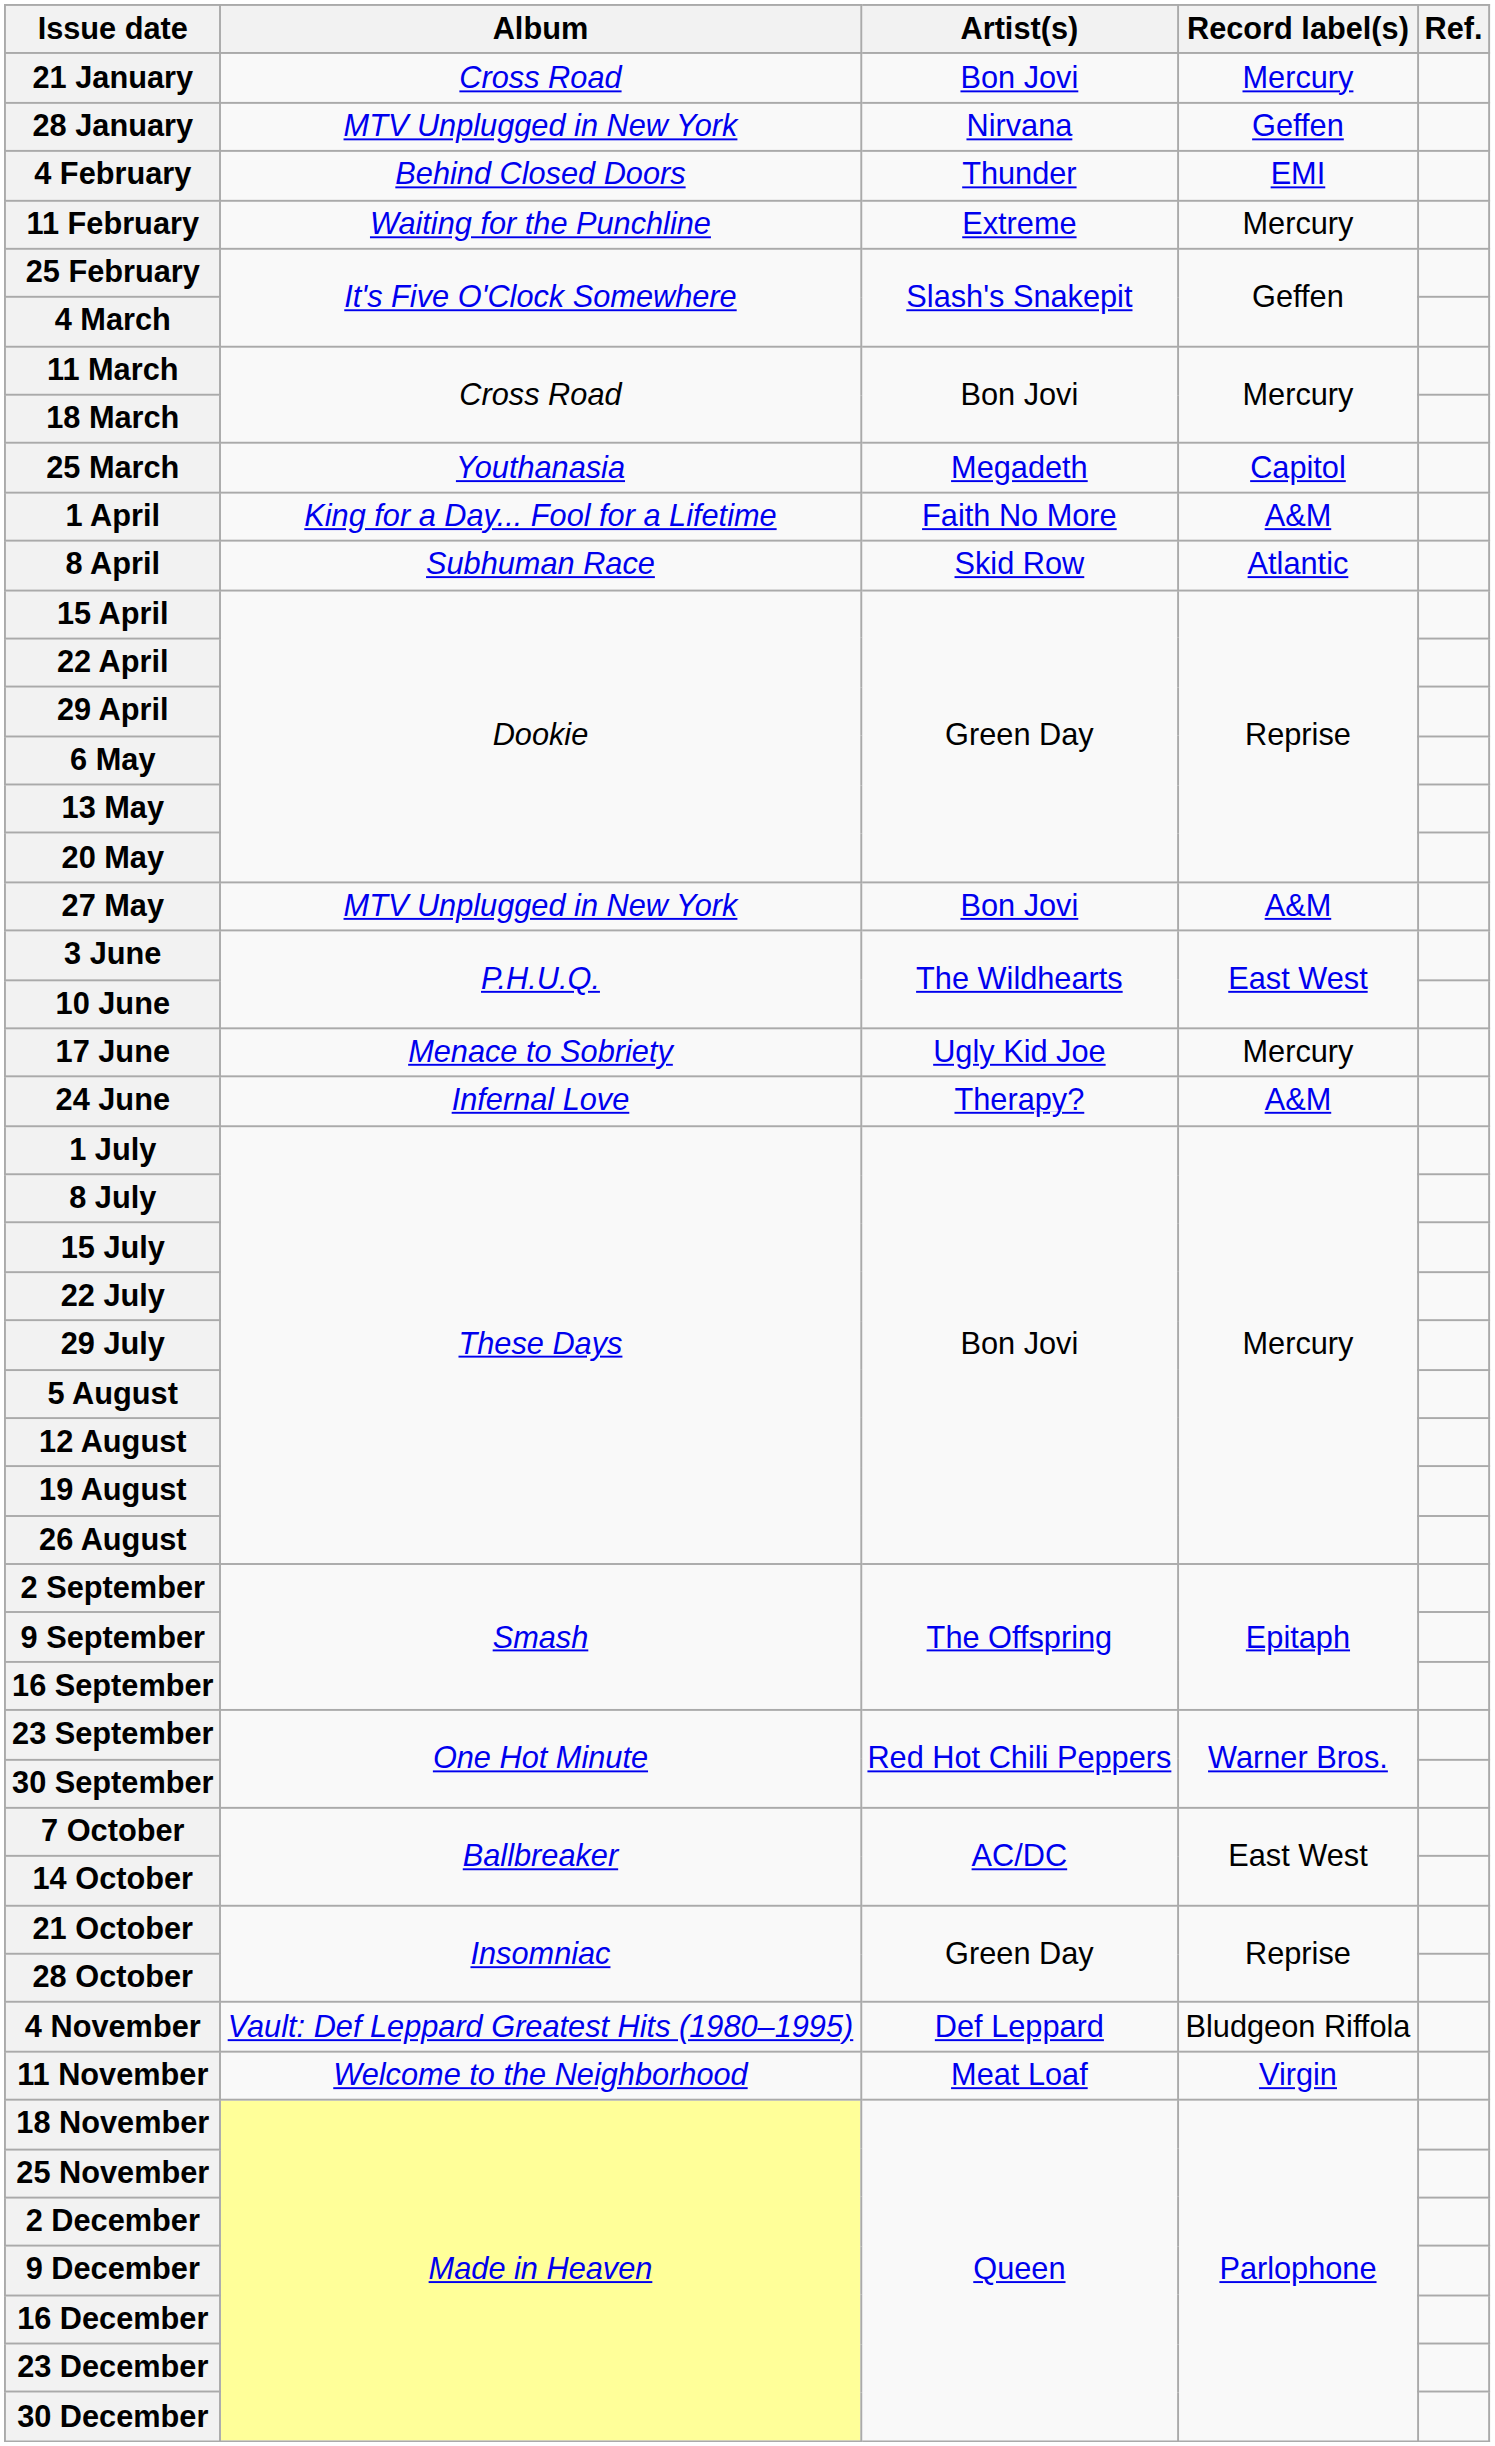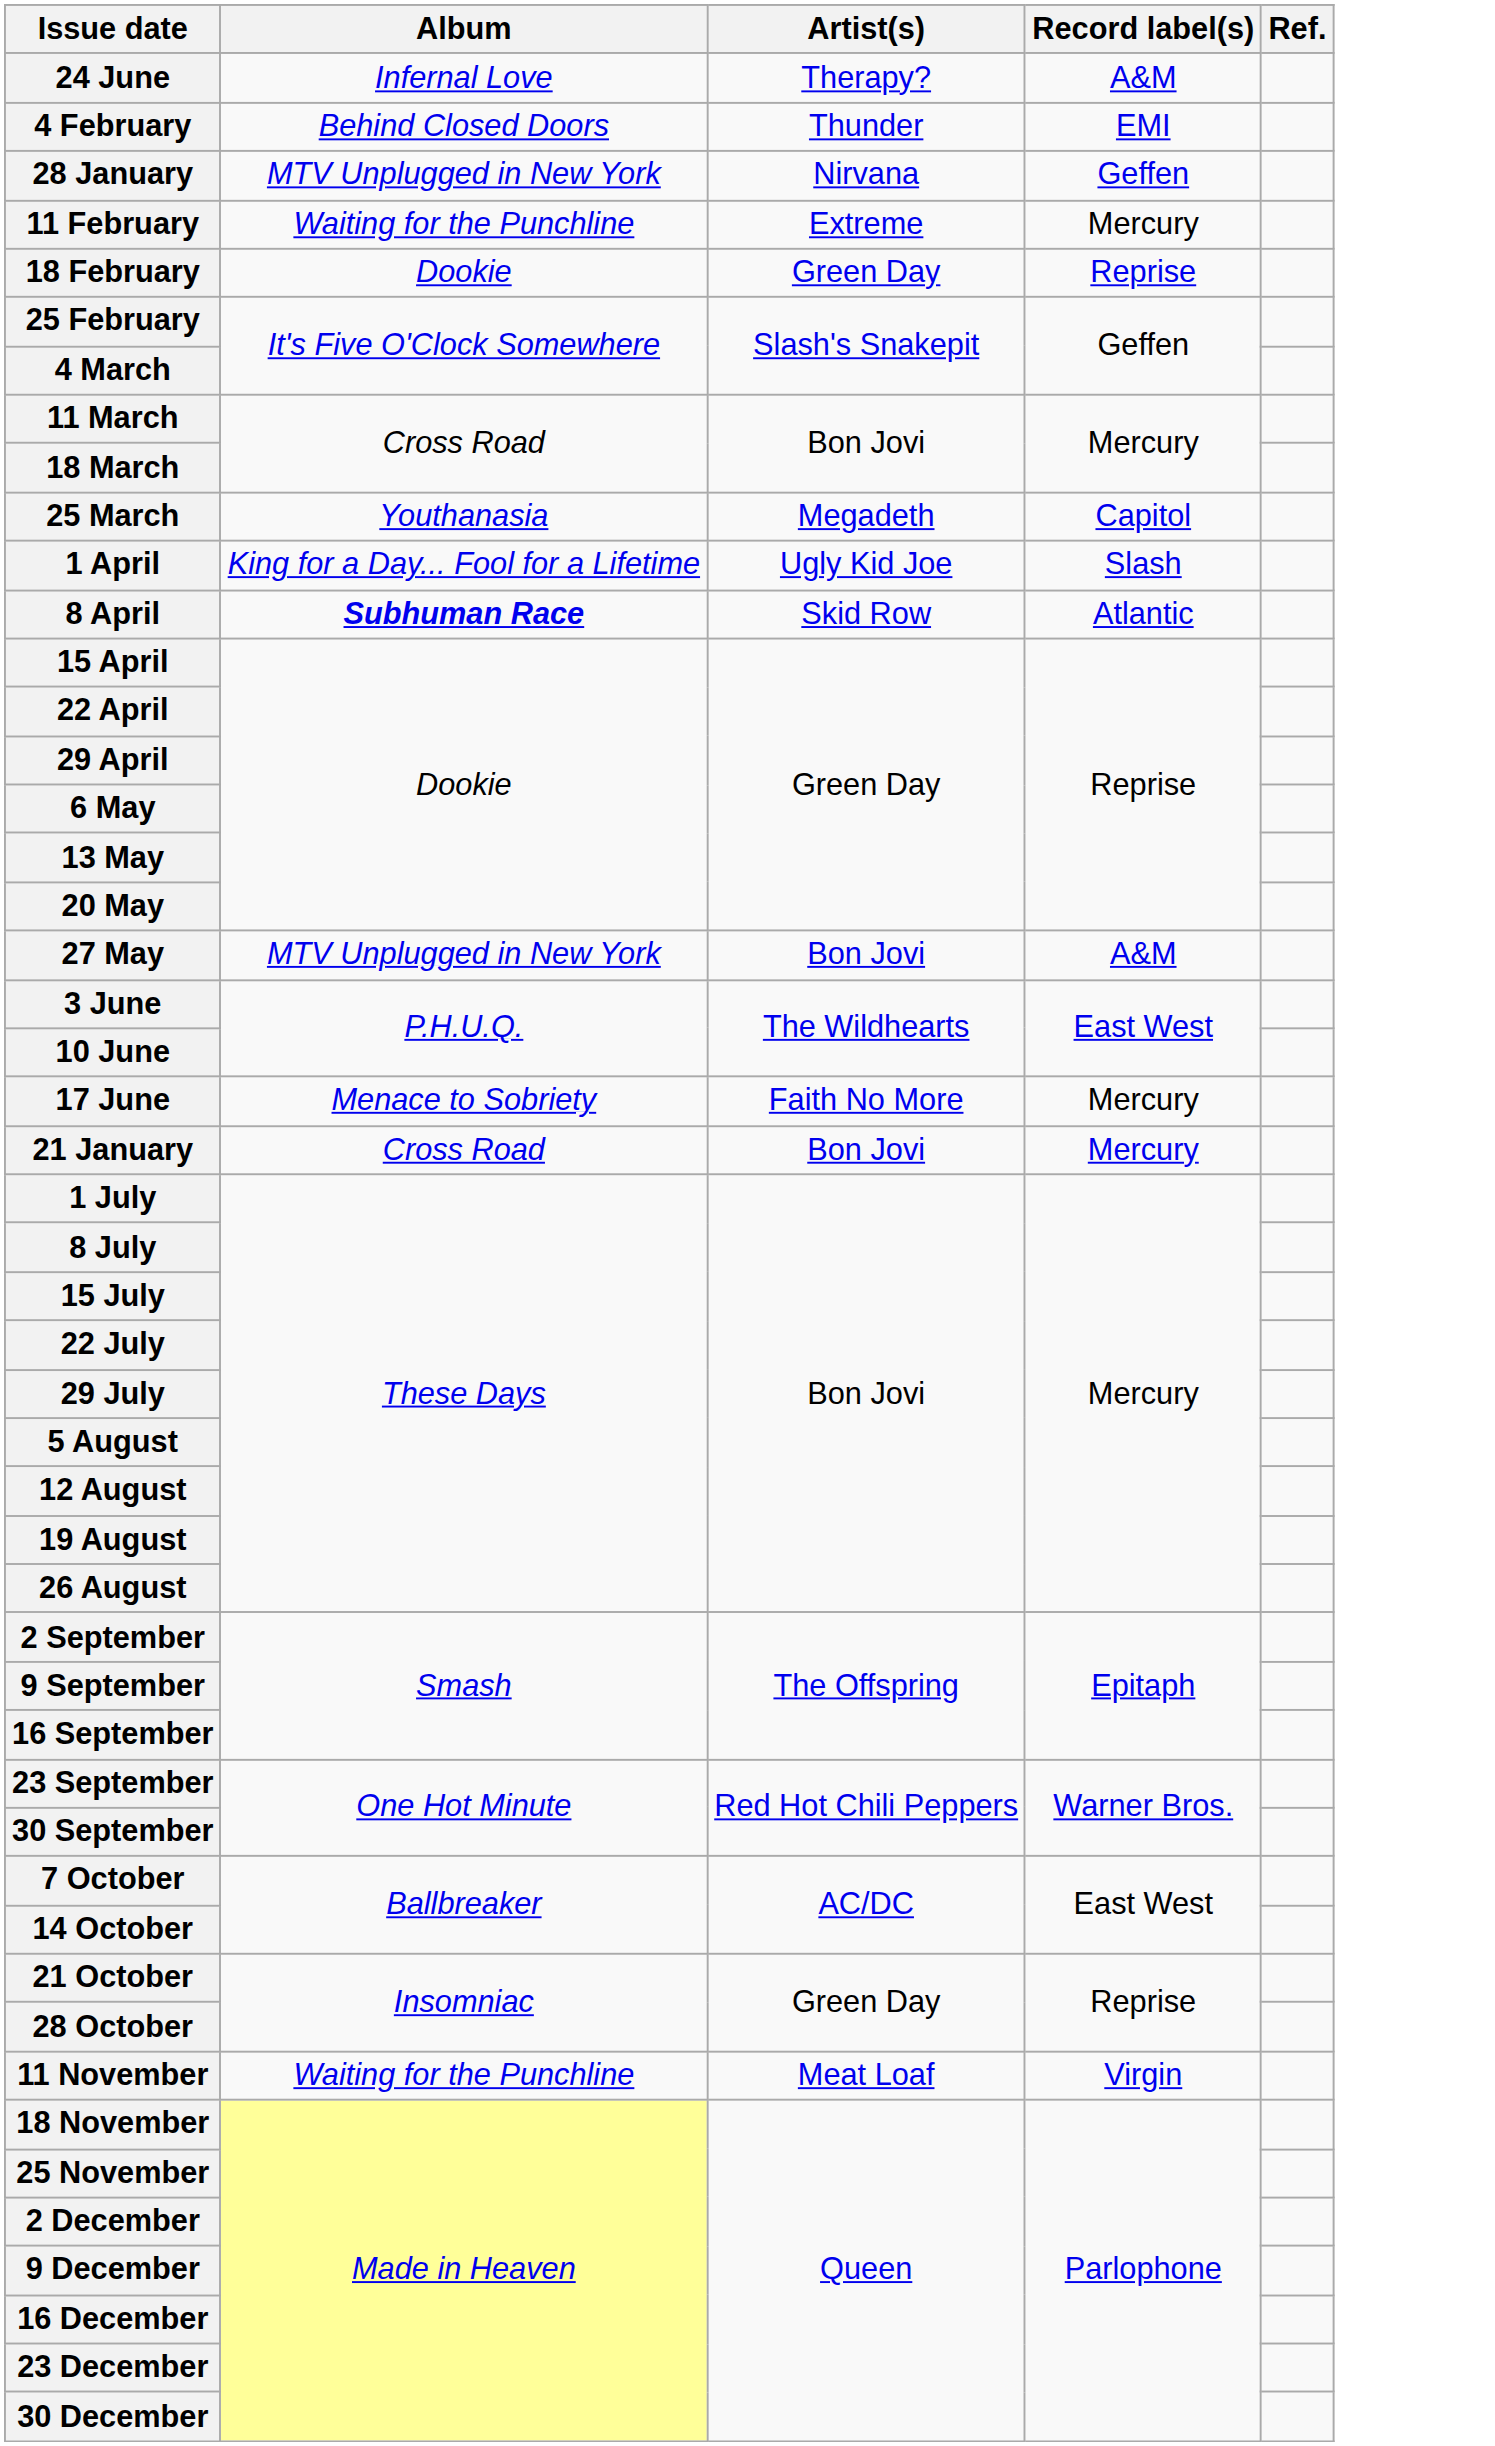rows swapped: 21 January <-> 24 June
rows swapped: 28 January <-> 4 February
+ row: 18 February | Dookie | Green Day | Reprise
1 April | Artist(s): Faith No More -> Ugly Kid Joe
1 April | Record label(s): A&M -> Slash
8 April | Album: normal -> bold
17 June | Artist(s): Ugly Kid Joe -> Faith No More
- row: 4 November | Vault: Def Leppard Greatest Hits (1980–1995) | Def Leppard | Bludgeon Riffola
11 November | Album: Welcome to the Neighborhood -> Waiting for the Punchline
